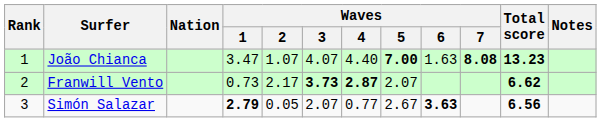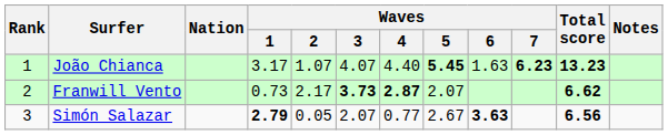João Chianca | Waves / 1: 3.47 -> 3.17
João Chianca | Waves / 5: 7.00 -> 5.45
João Chianca | Waves / 7: 8.08 -> 6.23
